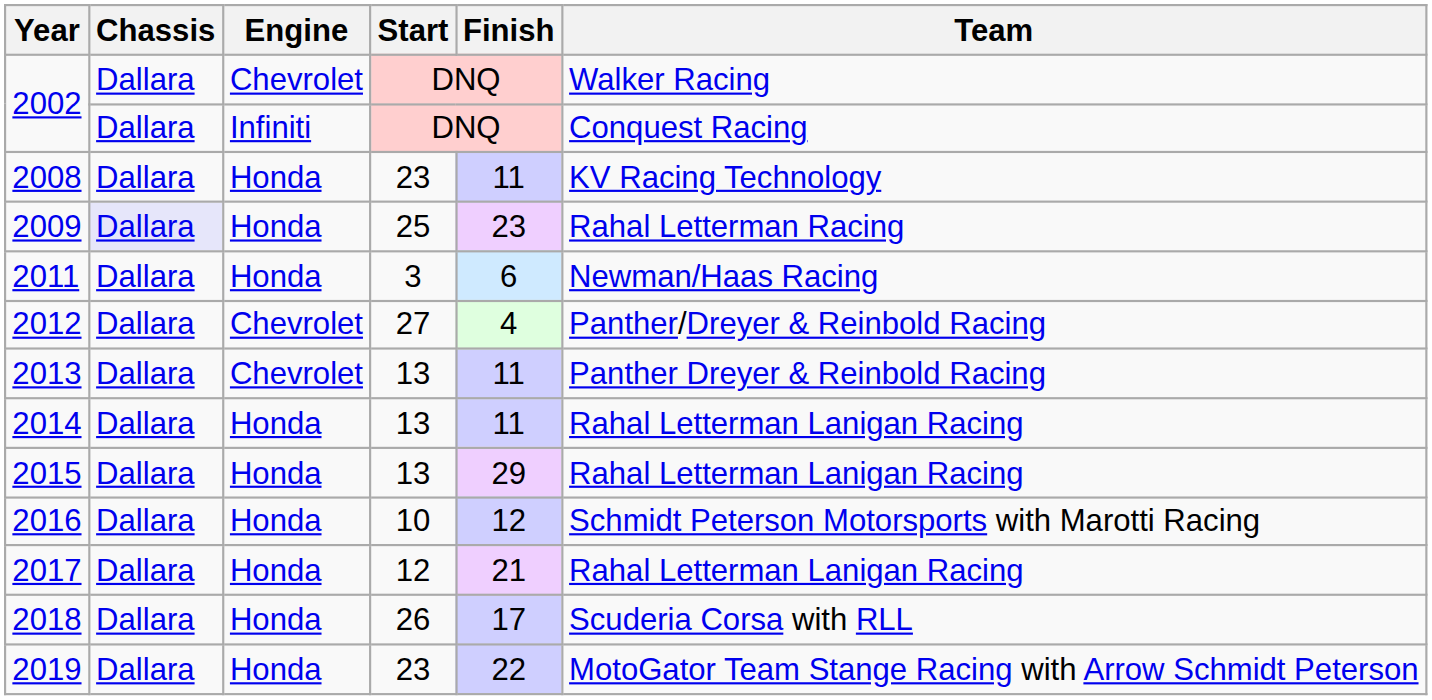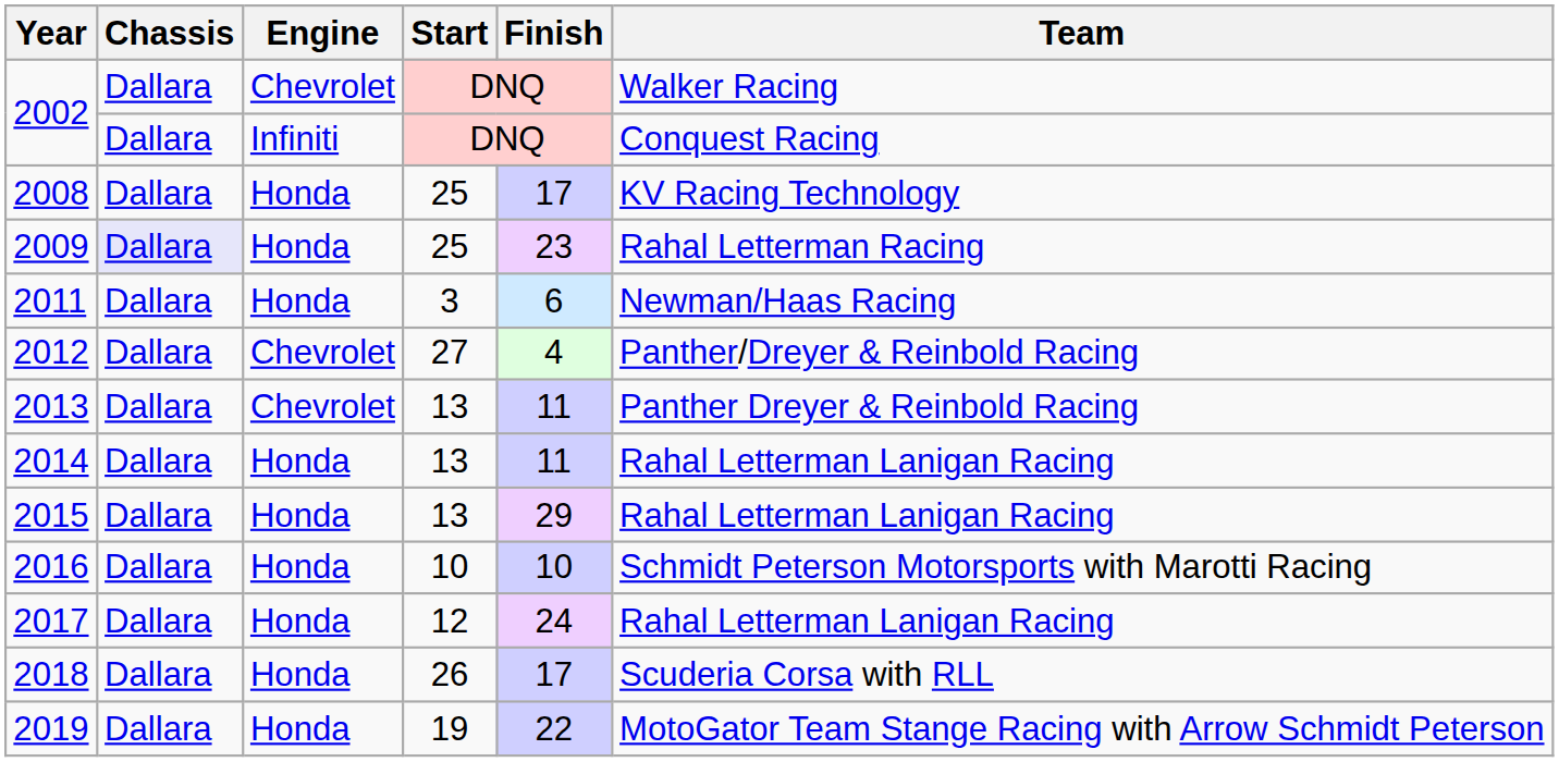2008 | Start: 23 -> 25
2008 | Finish: 11 -> 17
2016 | Finish: 12 -> 10
2017 | Finish: 21 -> 24
2019 | Start: 23 -> 19
